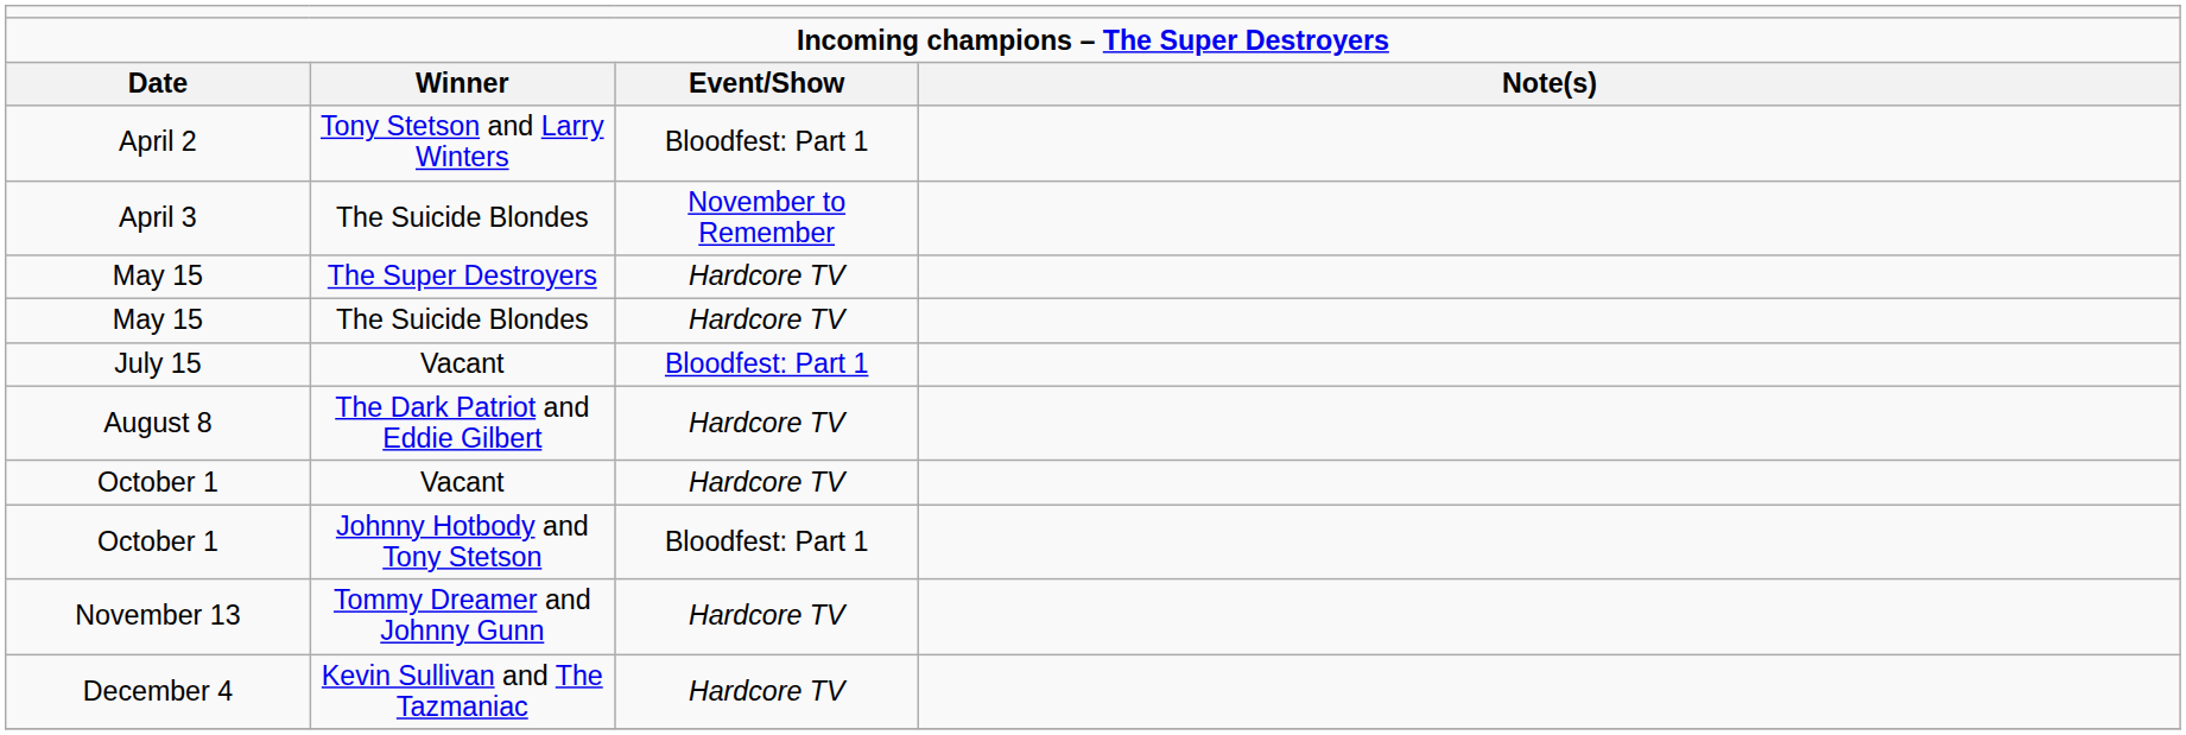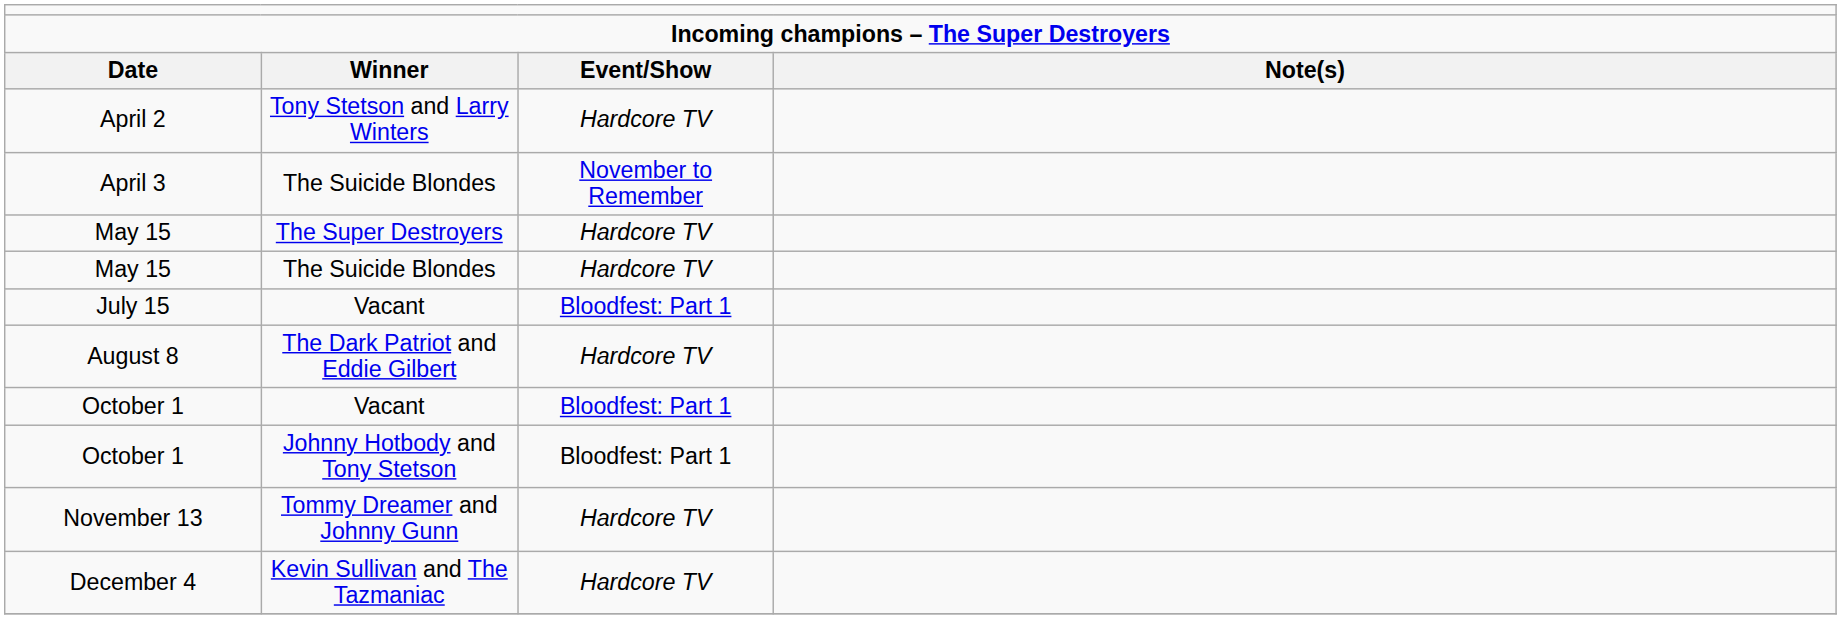April 2 | column 3: Bloodfest: Part 1 -> Hardcore TV
October 1 / Vacant | column 3: Hardcore TV -> Bloodfest: Part 1
